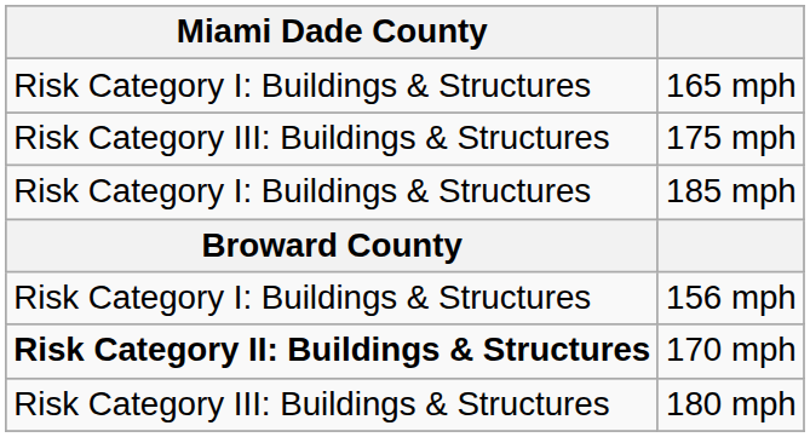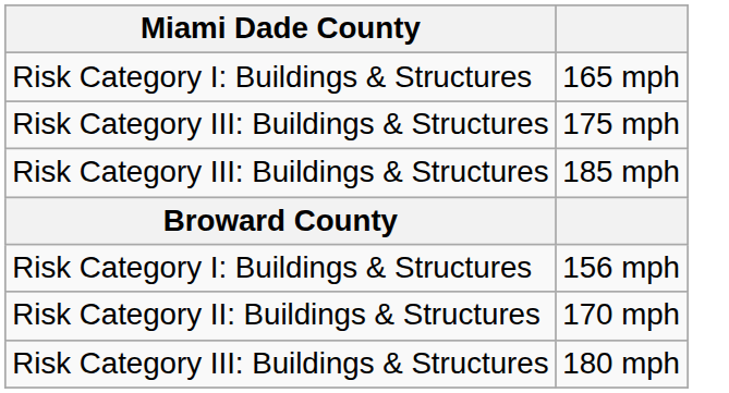185 mph | Miami Dade County: Risk Category I: Buildings & Structures -> Risk Category III: Buildings & Structures
170 mph | Miami Dade County: bold -> normal
